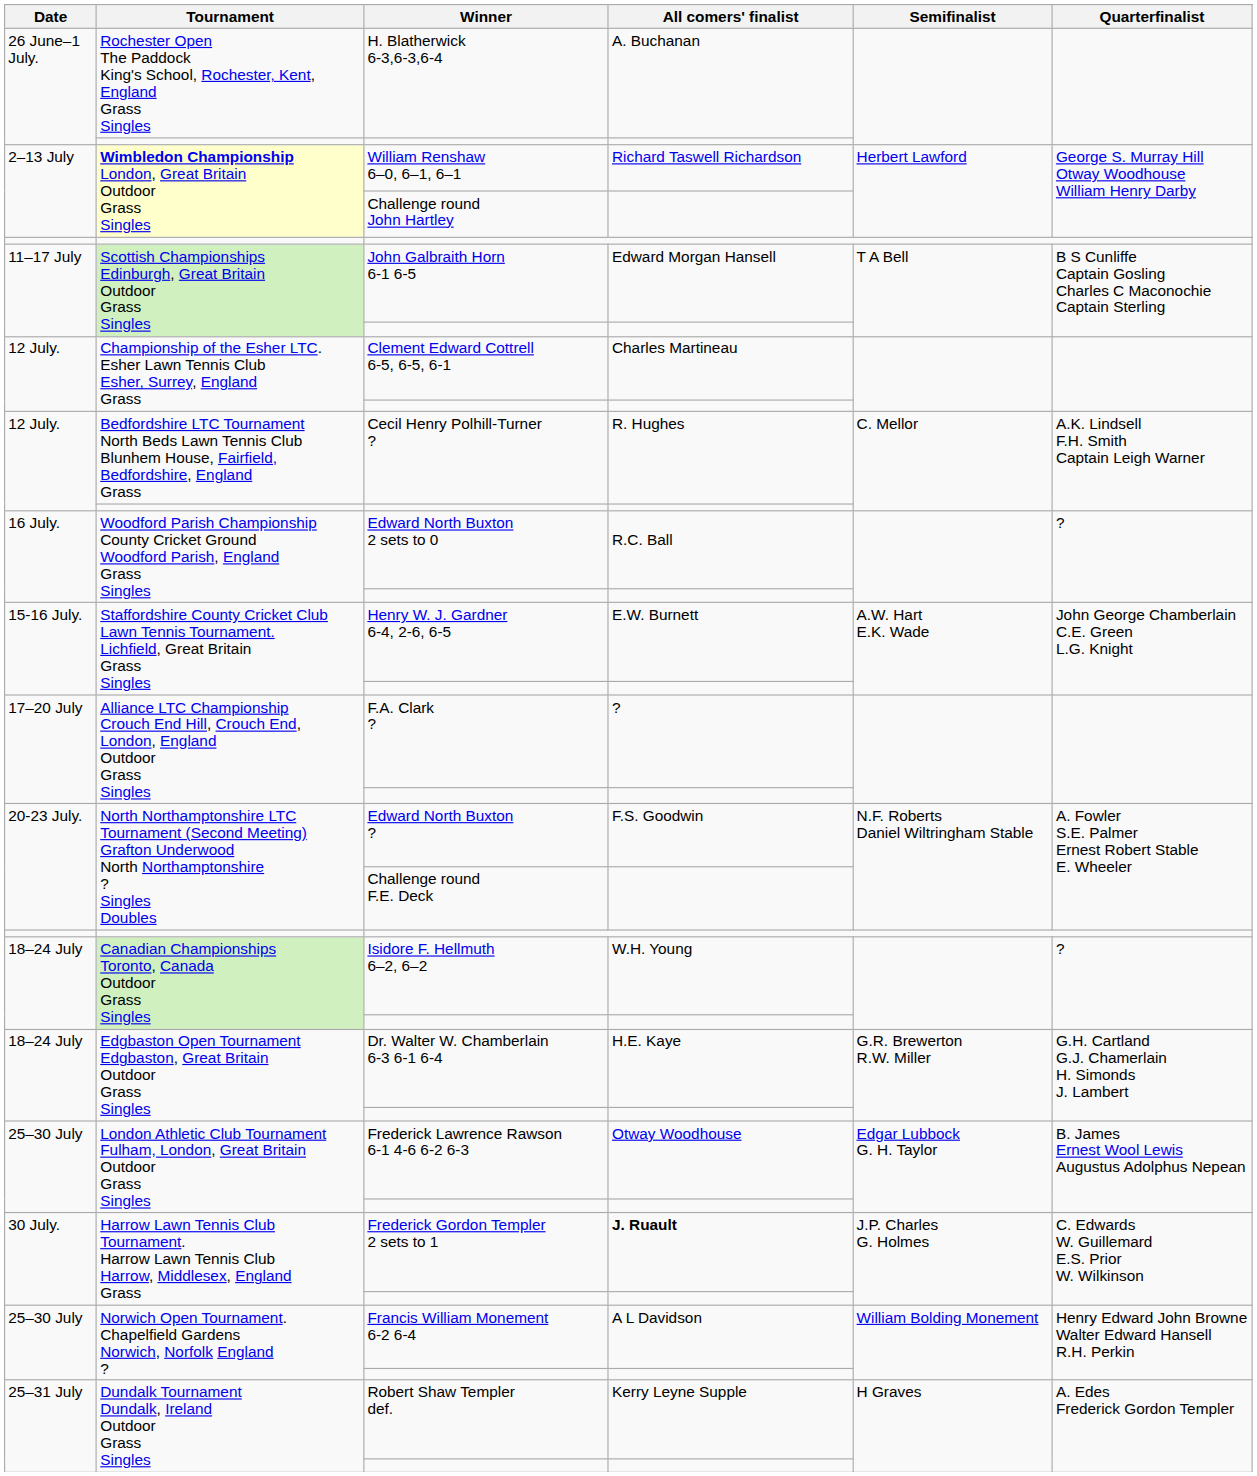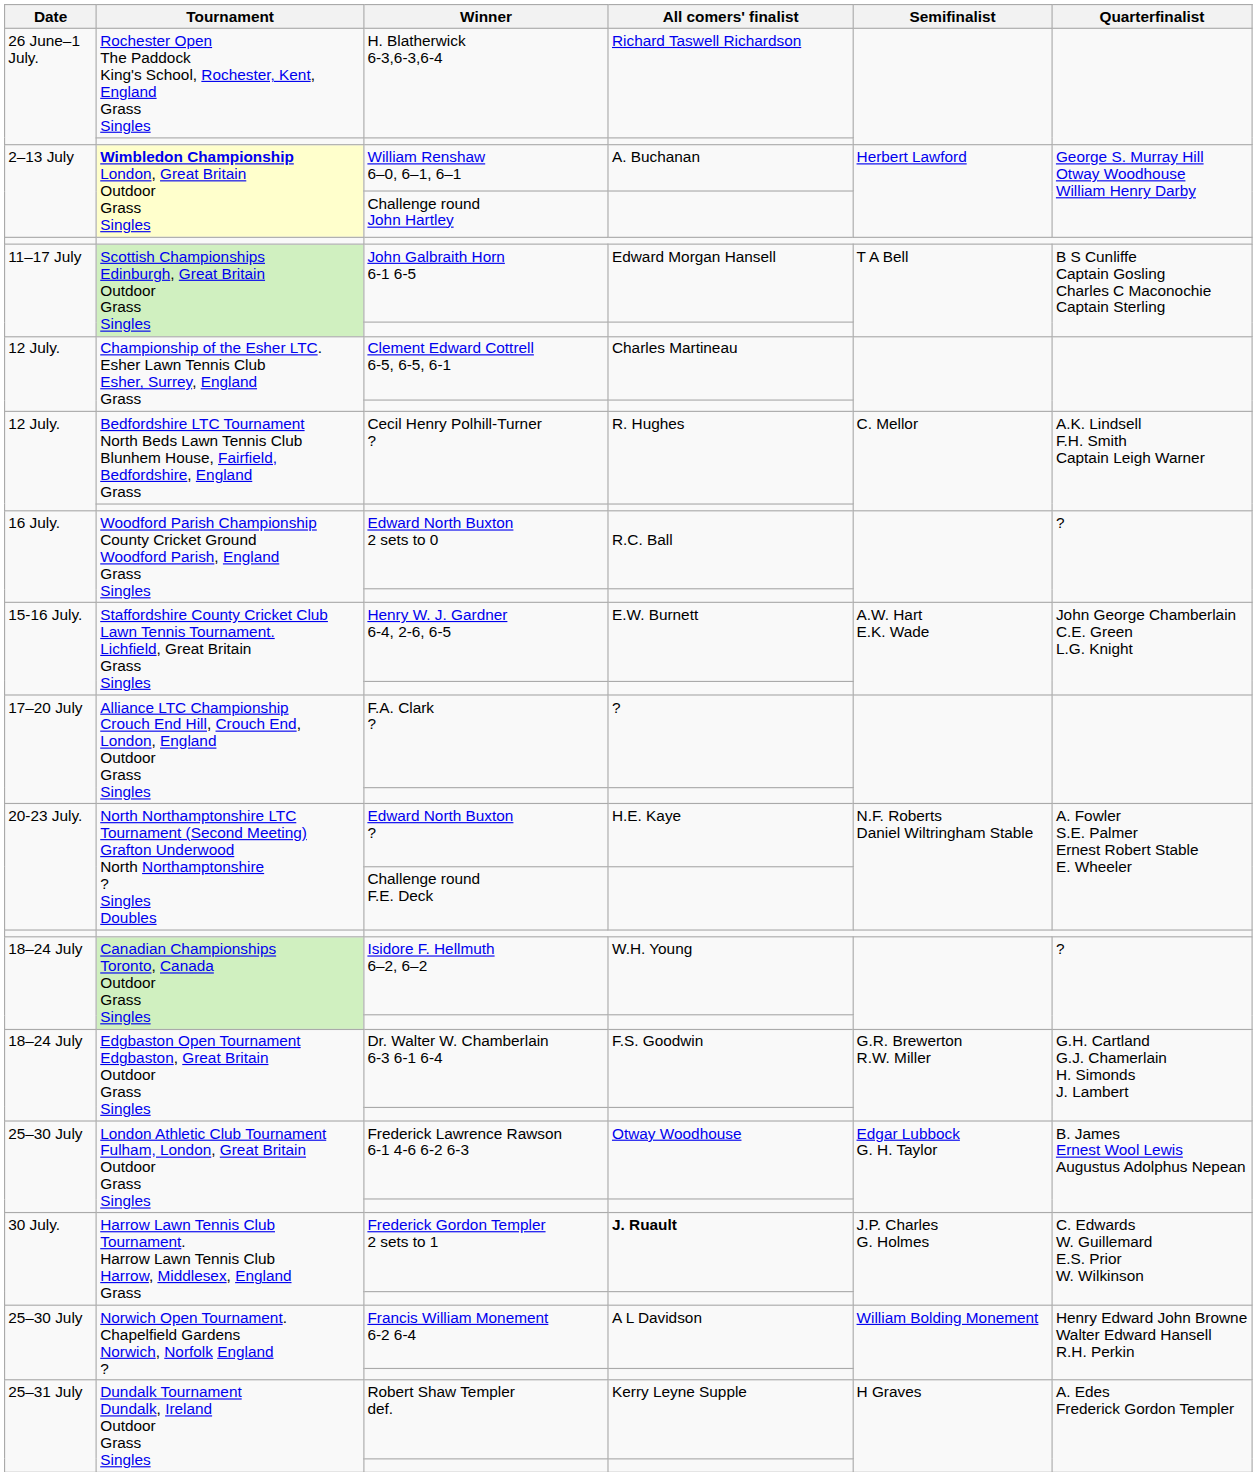H. Blatherwick 6-3,6-3,6-4 | All comers' finalist: A. Buchanan -> Richard Taswell Richardson
William Renshaw 6–0, 6–1, 6–1 | All comers' finalist: Richard Taswell Richardson -> A. Buchanan
Edward North Buxton ? | All comers' finalist: F.S. Goodwin -> H.E. Kaye
Dr. Walter W. Chamberlain 6-3 6-1 6-4 | All comers' finalist: H.E. Kaye -> F.S. Goodwin
